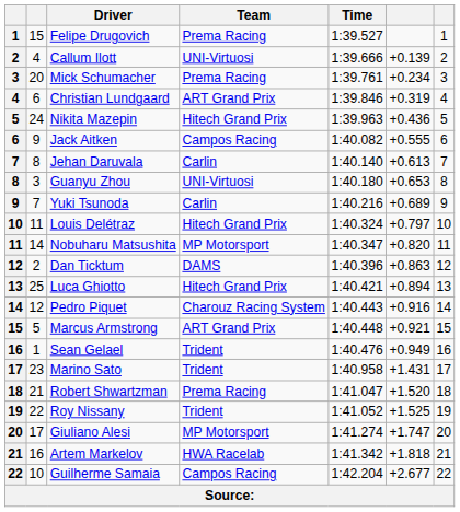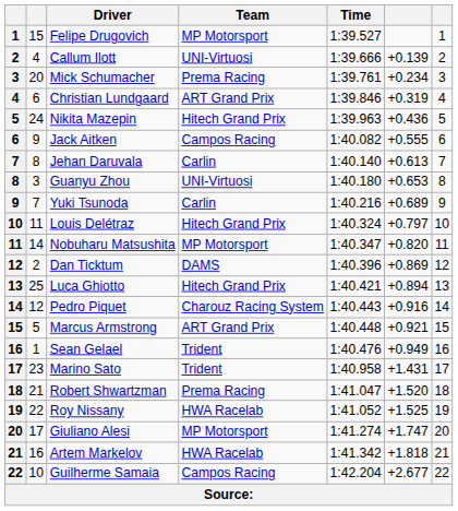Felipe Drugovich | Team: Prema Racing -> MP Motorsport
Dan Ticktum | column 6: +0.863 -> +0.869
Roy Nissany | Team: Trident -> HWA Racelab
